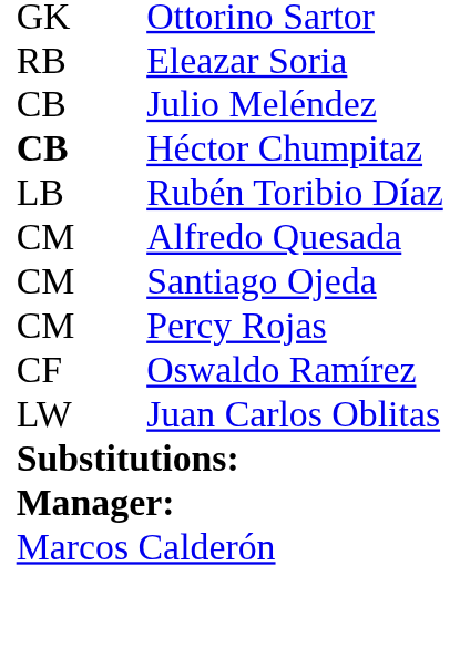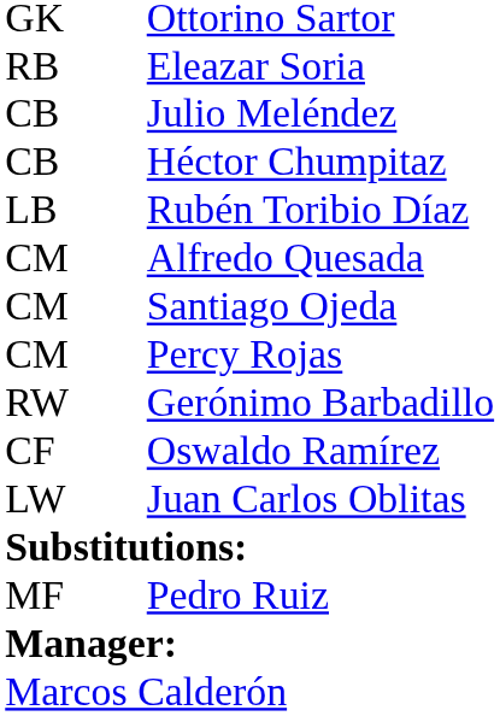Héctor Chumpitaz | column 1: bold -> normal
+ row: RW | Gerónimo Barbadillo
+ row: MF | Pedro Ruiz
